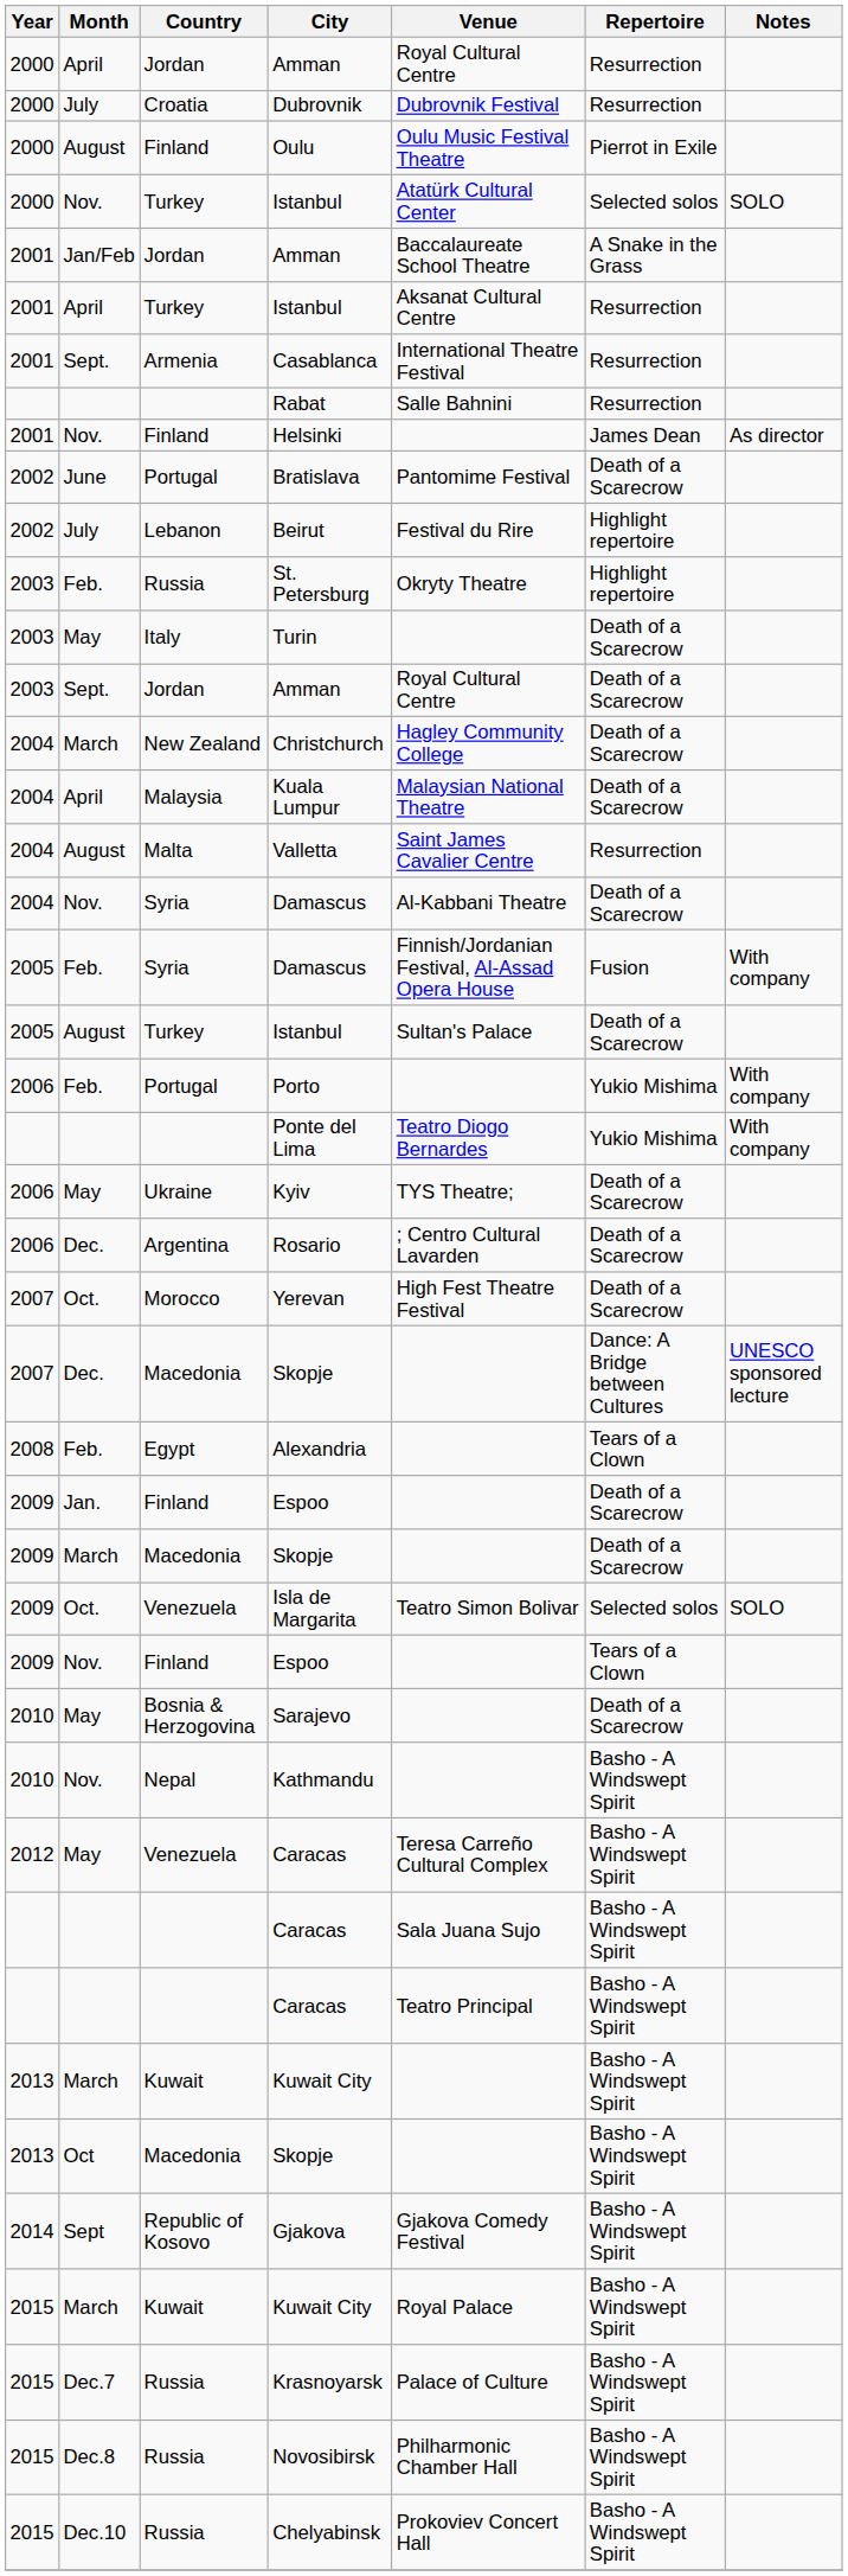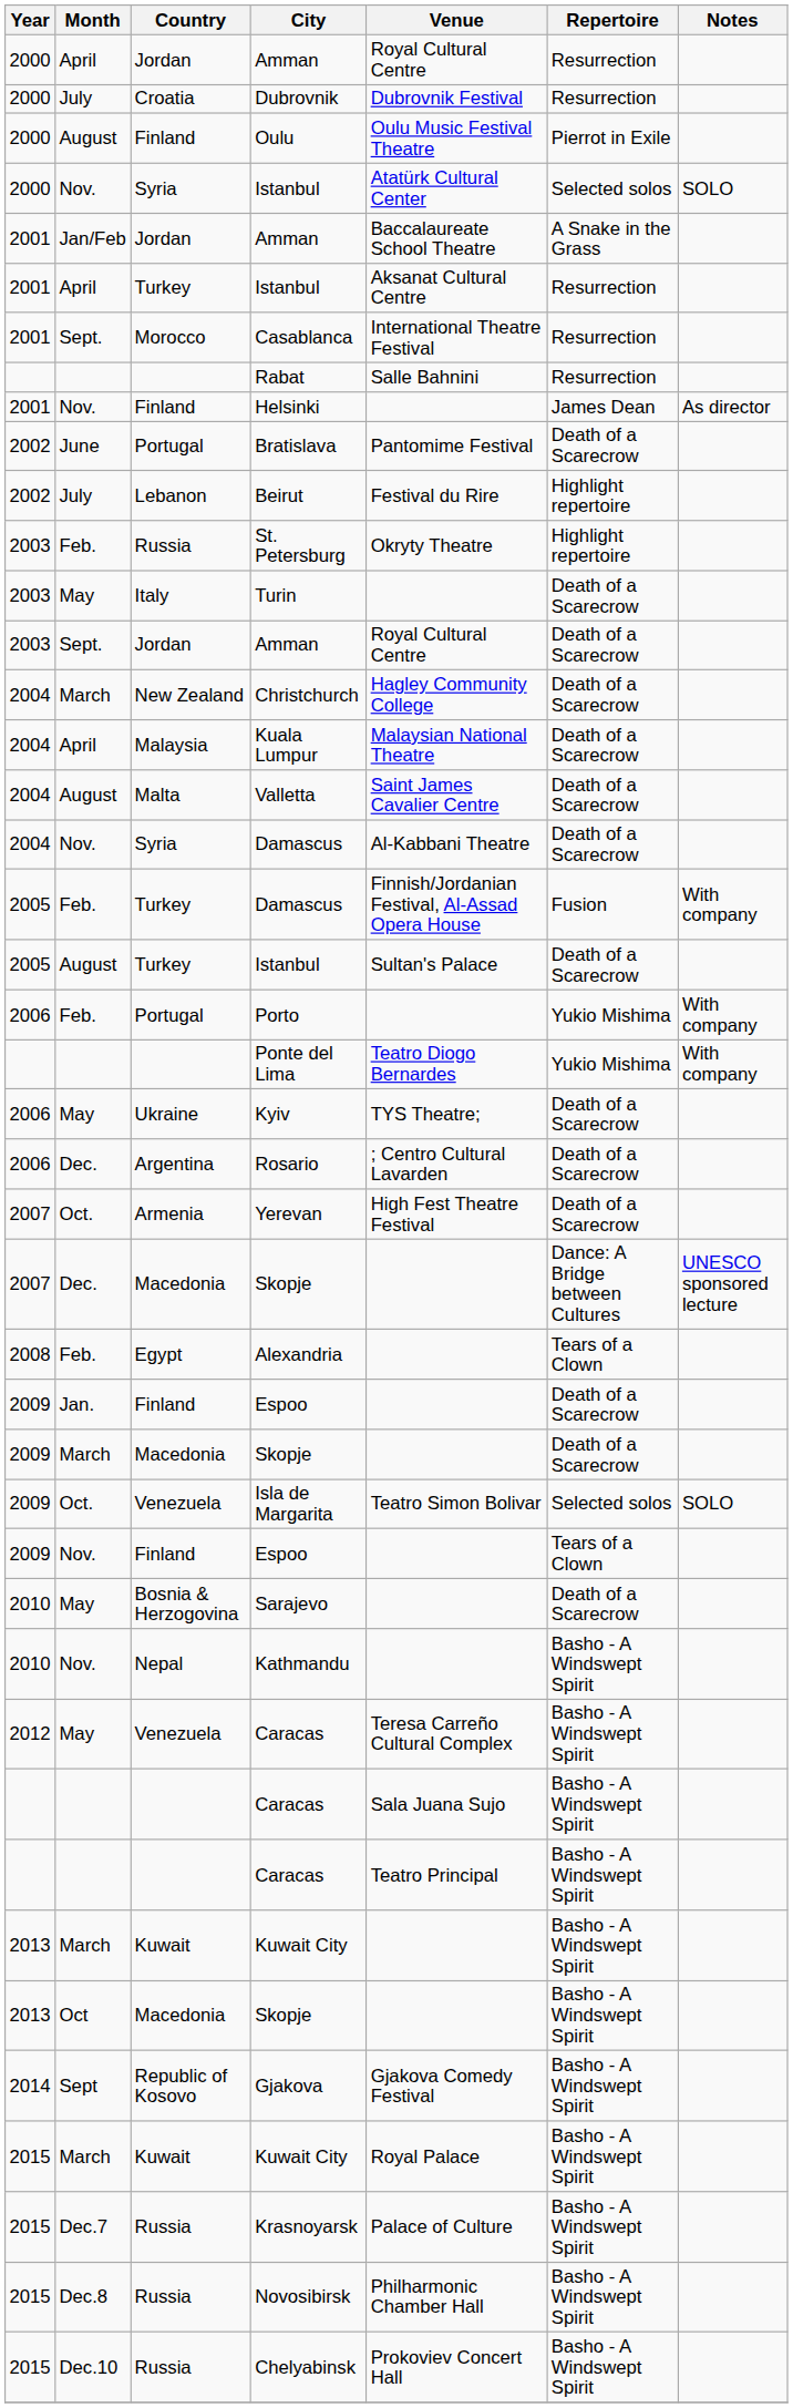Nov. / Istanbul | Country: Turkey -> Syria
Casablanca | Country: Armenia -> Morocco
Valletta | Repertoire: Resurrection -> Death of a Scarecrow
Feb. / Damascus | Country: Syria -> Turkey
Yerevan | Country: Morocco -> Armenia
